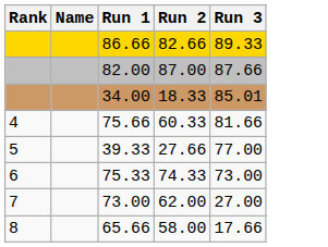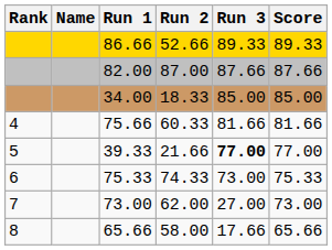+ column: Score | 89.33 | 87.66 | 85.00 | 81.66 | 77.00 | 75.33 | 73.00 | 65.66
86.66 | Run 2: 82.66 -> 52.66
34.00 | Run 3: 85.01 -> 85.00
39.33 | Run 2: 27.66 -> 21.66
39.33 | Run 3: normal -> bold
